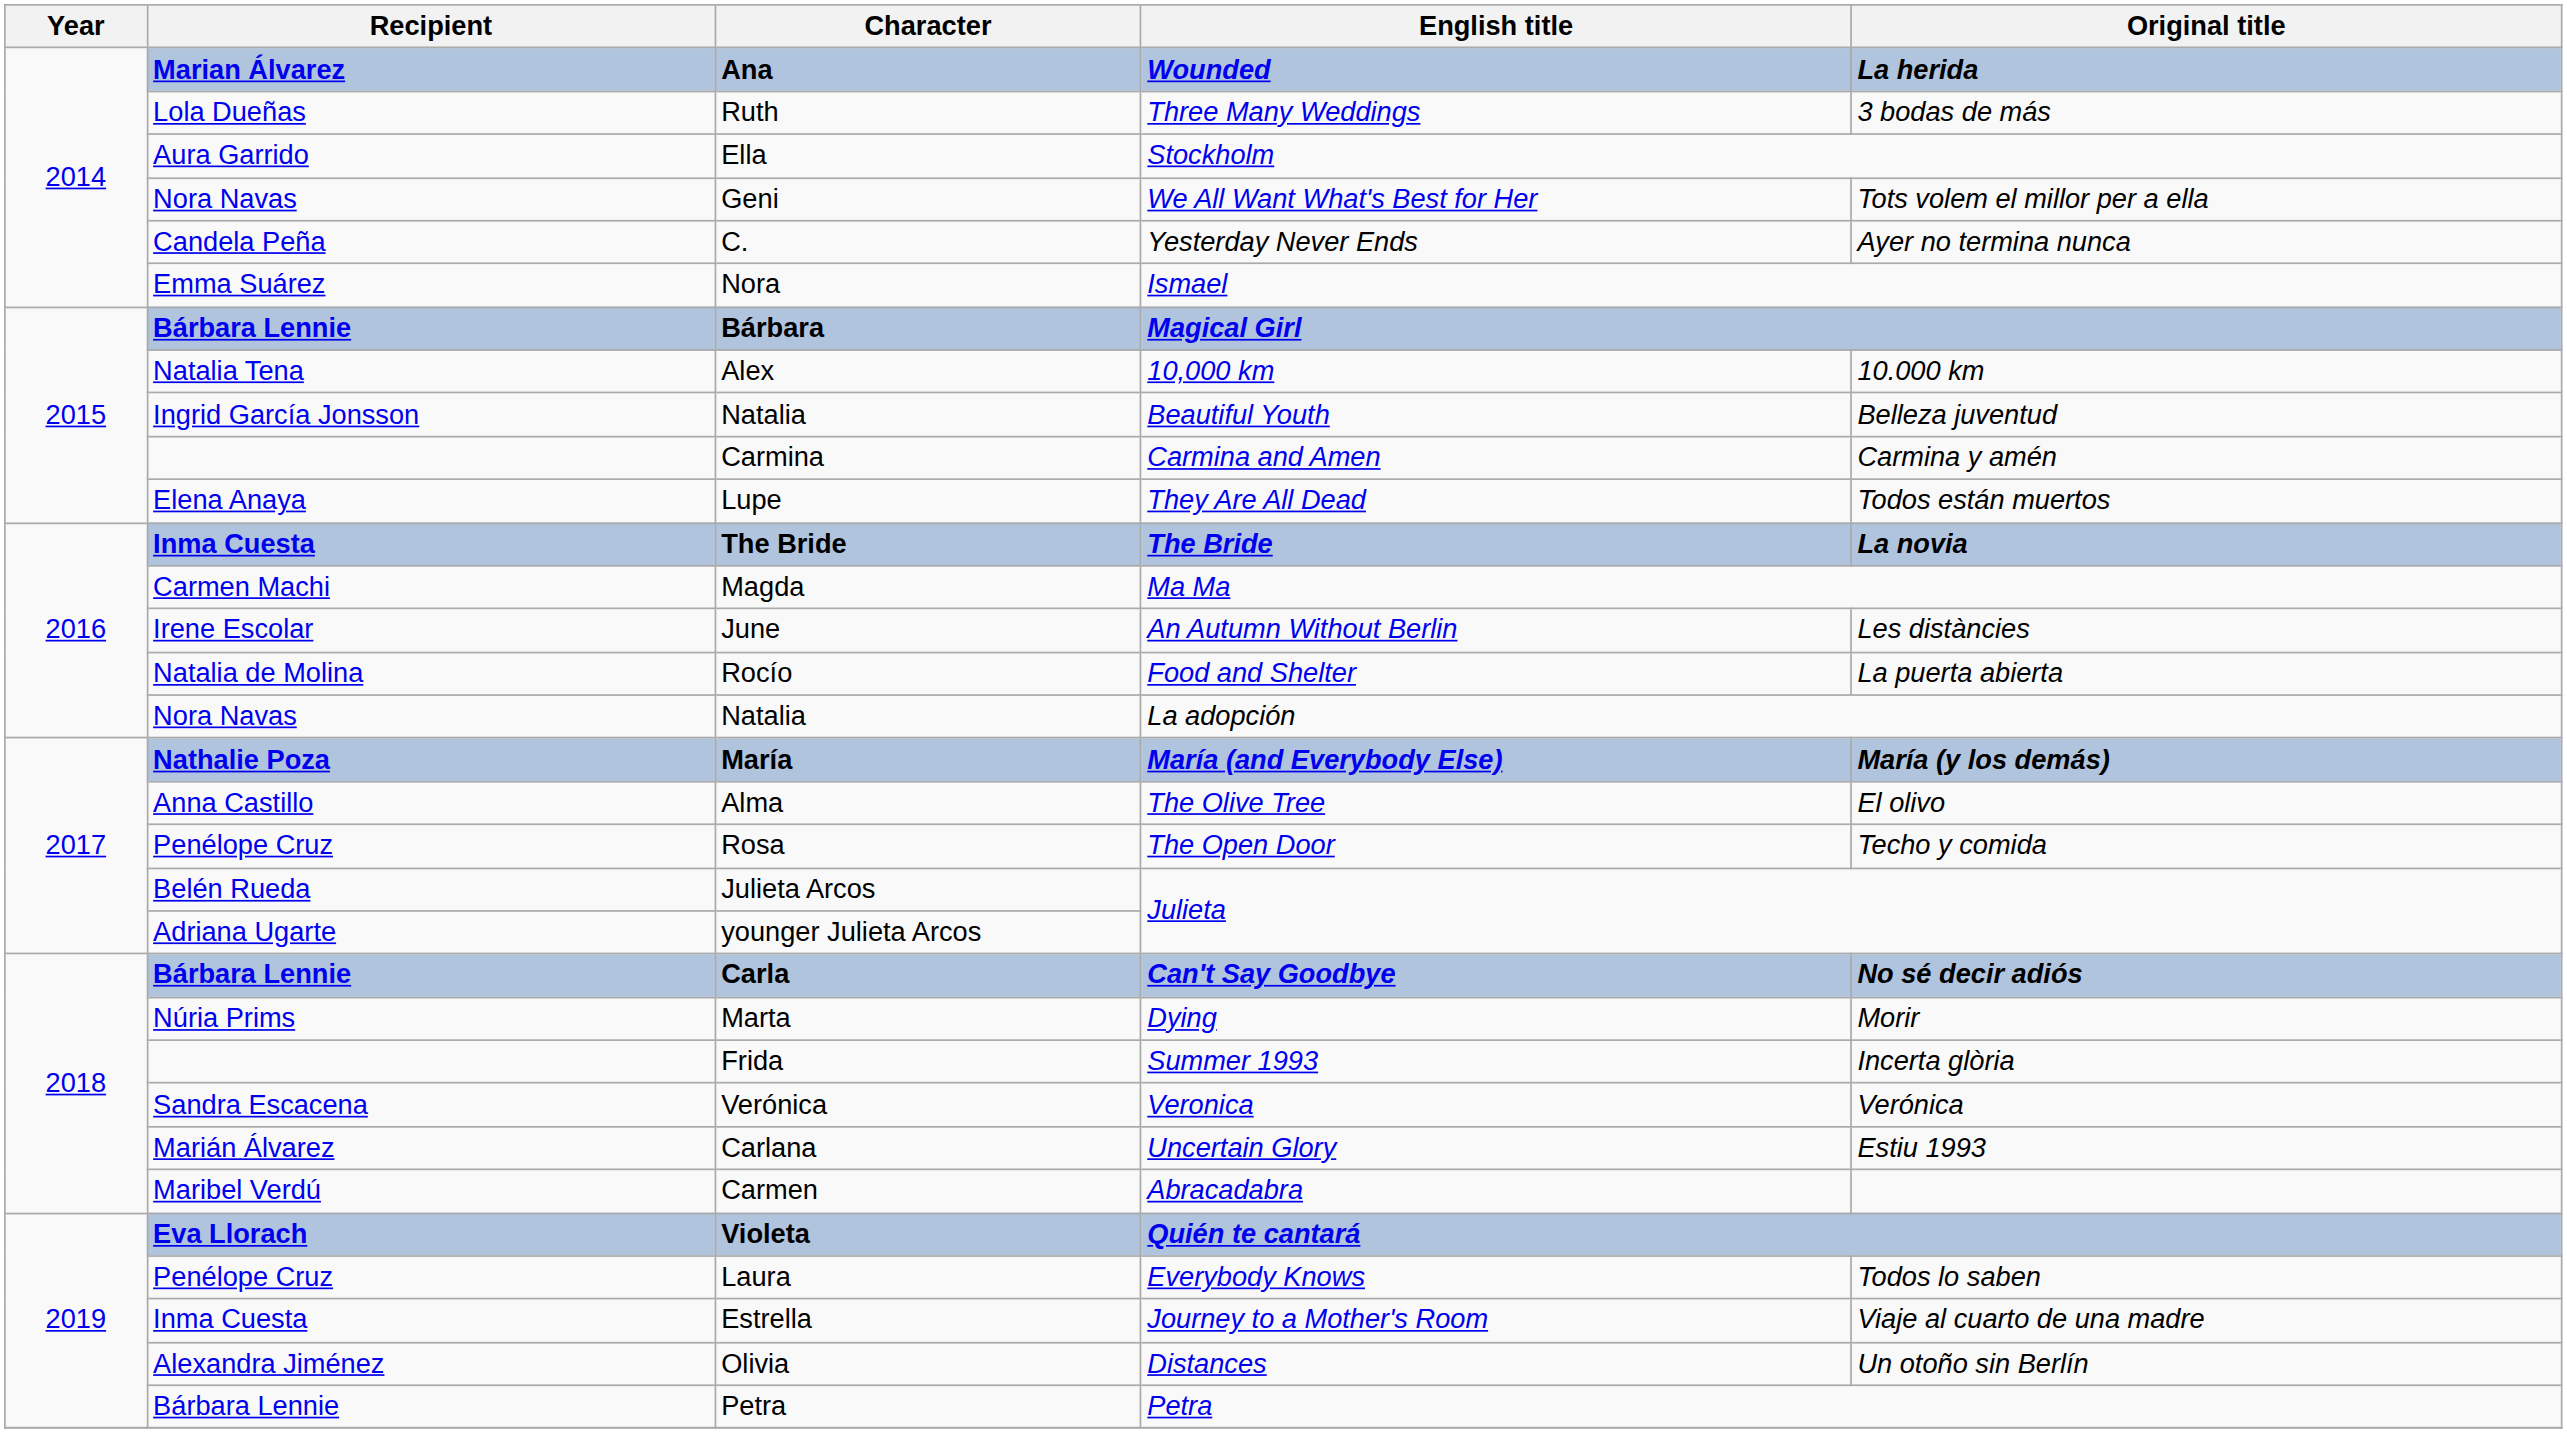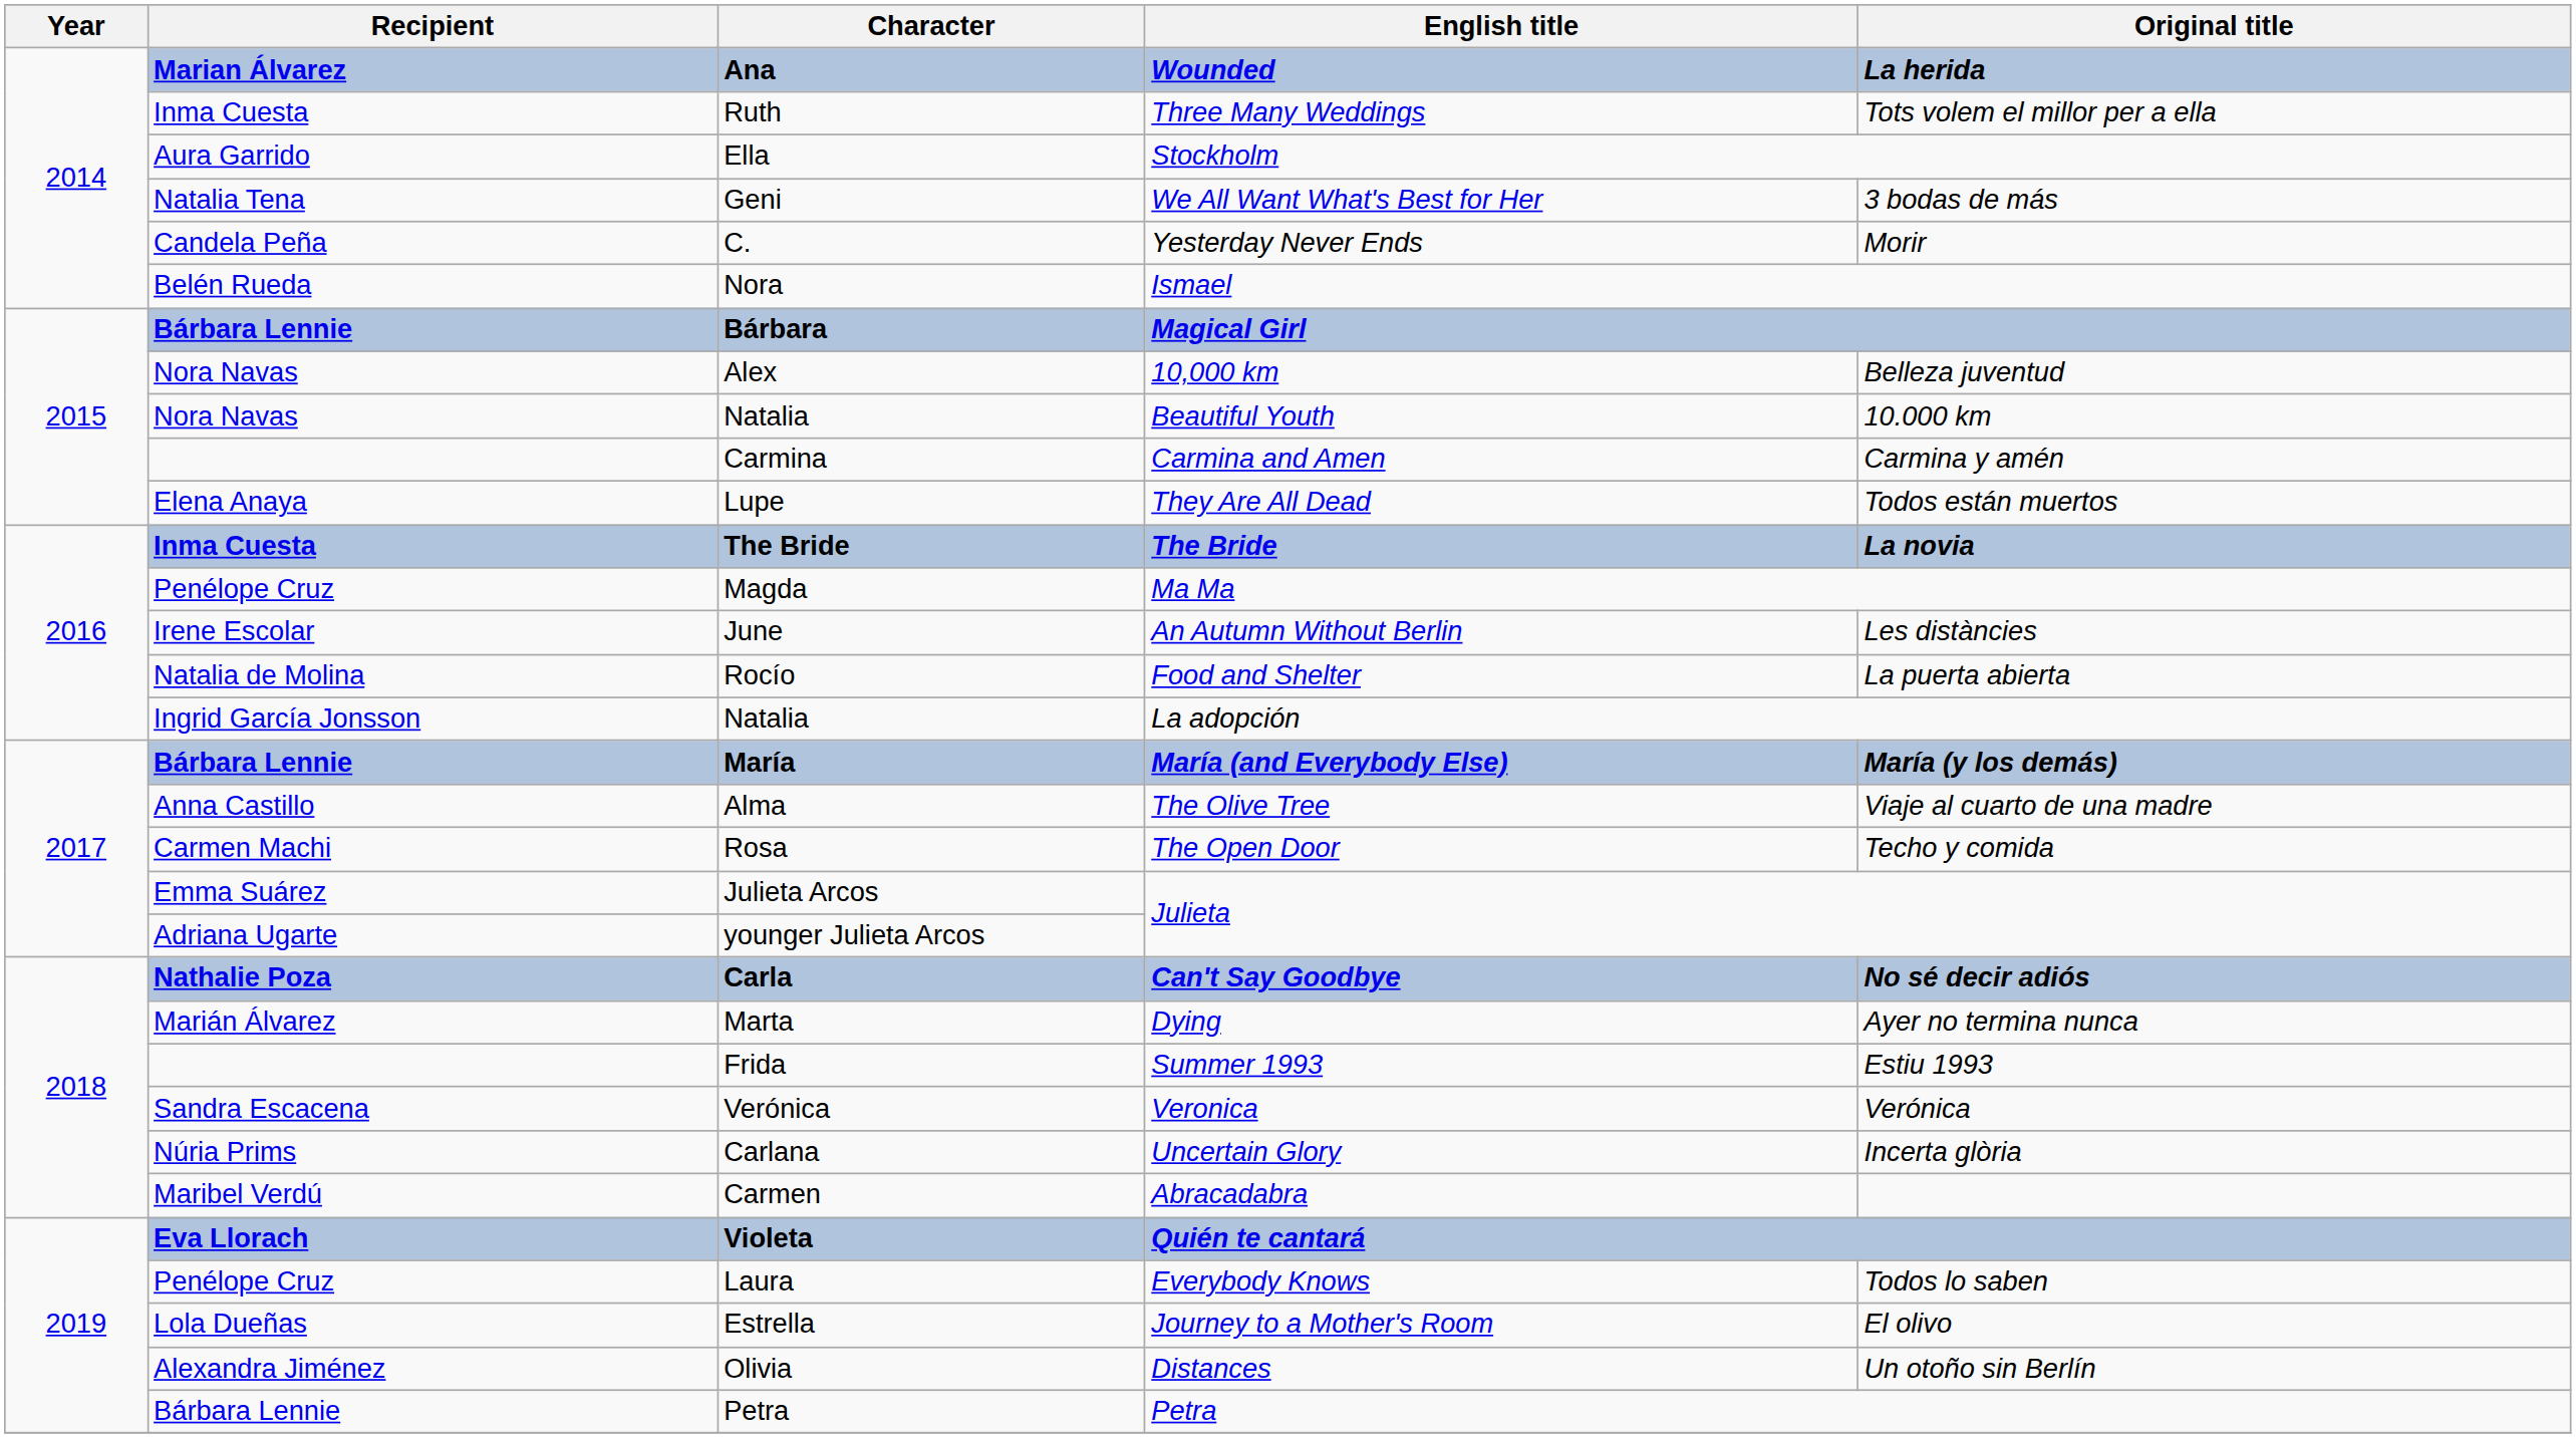Ruth | Recipient: Lola Dueñas -> Inma Cuesta
Ruth | Original title: 3 bodas de más -> Tots volem el millor per a ella
Geni | Recipient: Nora Navas -> Natalia Tena
Geni | Original title: Tots volem el millor per a ella -> 3 bodas de más
C. | Original title: Ayer no termina nunca -> Morir
Nora | Recipient: Emma Suárez -> Belén Rueda
Alex | Recipient: Natalia Tena -> Nora Navas
Alex | Original title: 10.000 km -> Belleza juventud
Natalia / Beautiful Youth | Recipient: Ingrid García Jonsson -> Nora Navas
Natalia / Beautiful Youth | Original title: Belleza juventud -> 10.000 km
Magda | Recipient: Carmen Machi -> Penélope Cruz
Natalia / La adopción | Recipient: Nora Navas -> Ingrid García Jonsson
María | Recipient: Nathalie Poza -> Bárbara Lennie
Alma | Original title: El olivo -> Viaje al cuarto de una madre
Rosa | Recipient: Penélope Cruz -> Carmen Machi
Julieta Arcos | Recipient: Belén Rueda -> Emma Suárez
Carla | Recipient: Bárbara Lennie -> Nathalie Poza
Marta | Recipient: Núria Prims -> Marián Álvarez
Marta | Original title: Morir -> Ayer no termina nunca
Frida | Original title: Incerta glòria -> Estiu 1993
Carlana | Recipient: Marián Álvarez -> Núria Prims
Carlana | Original title: Estiu 1993 -> Incerta glòria
Estrella | Recipient: Inma Cuesta -> Lola Dueñas
Estrella | Original title: Viaje al cuarto de una madre -> El olivo
